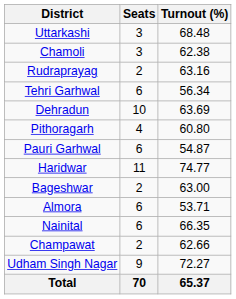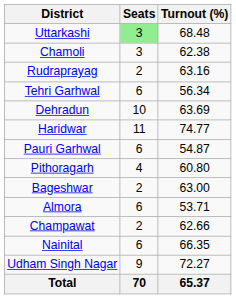Uttarkashi | Seats: no background -> lightgreen background
rows swapped: Haridwar <-> Pithoragarh
rows swapped: Champawat <-> Nainital
